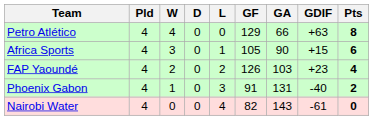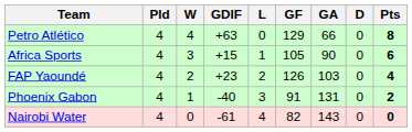columns swapped: D <-> GDIF
